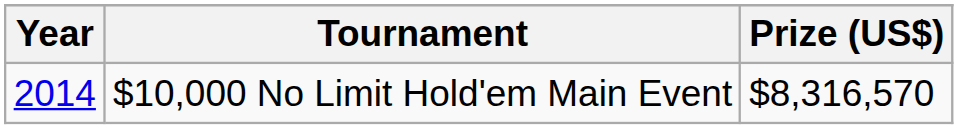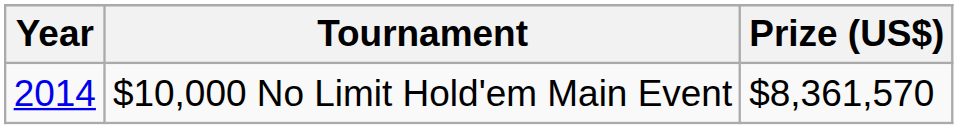$10,000 No Limit Hold'em Main Event | Prize (US$): $8,316,570 -> $8,361,570
